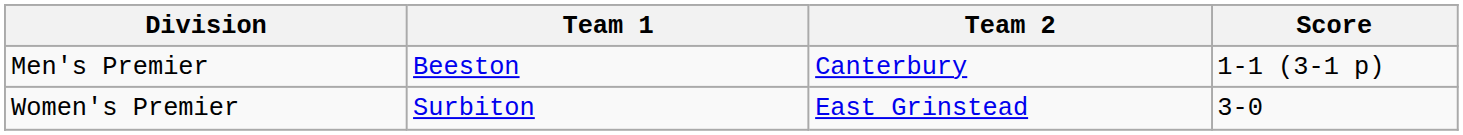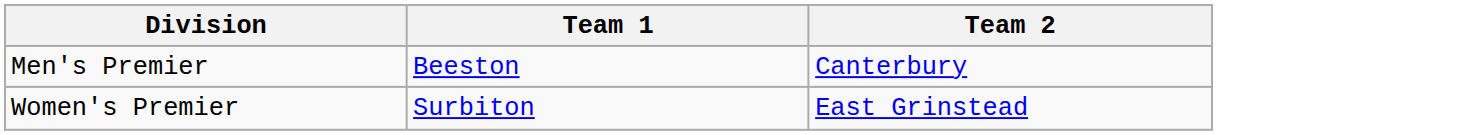- column: Score | 1-1 (3-1 p) | 3-0
